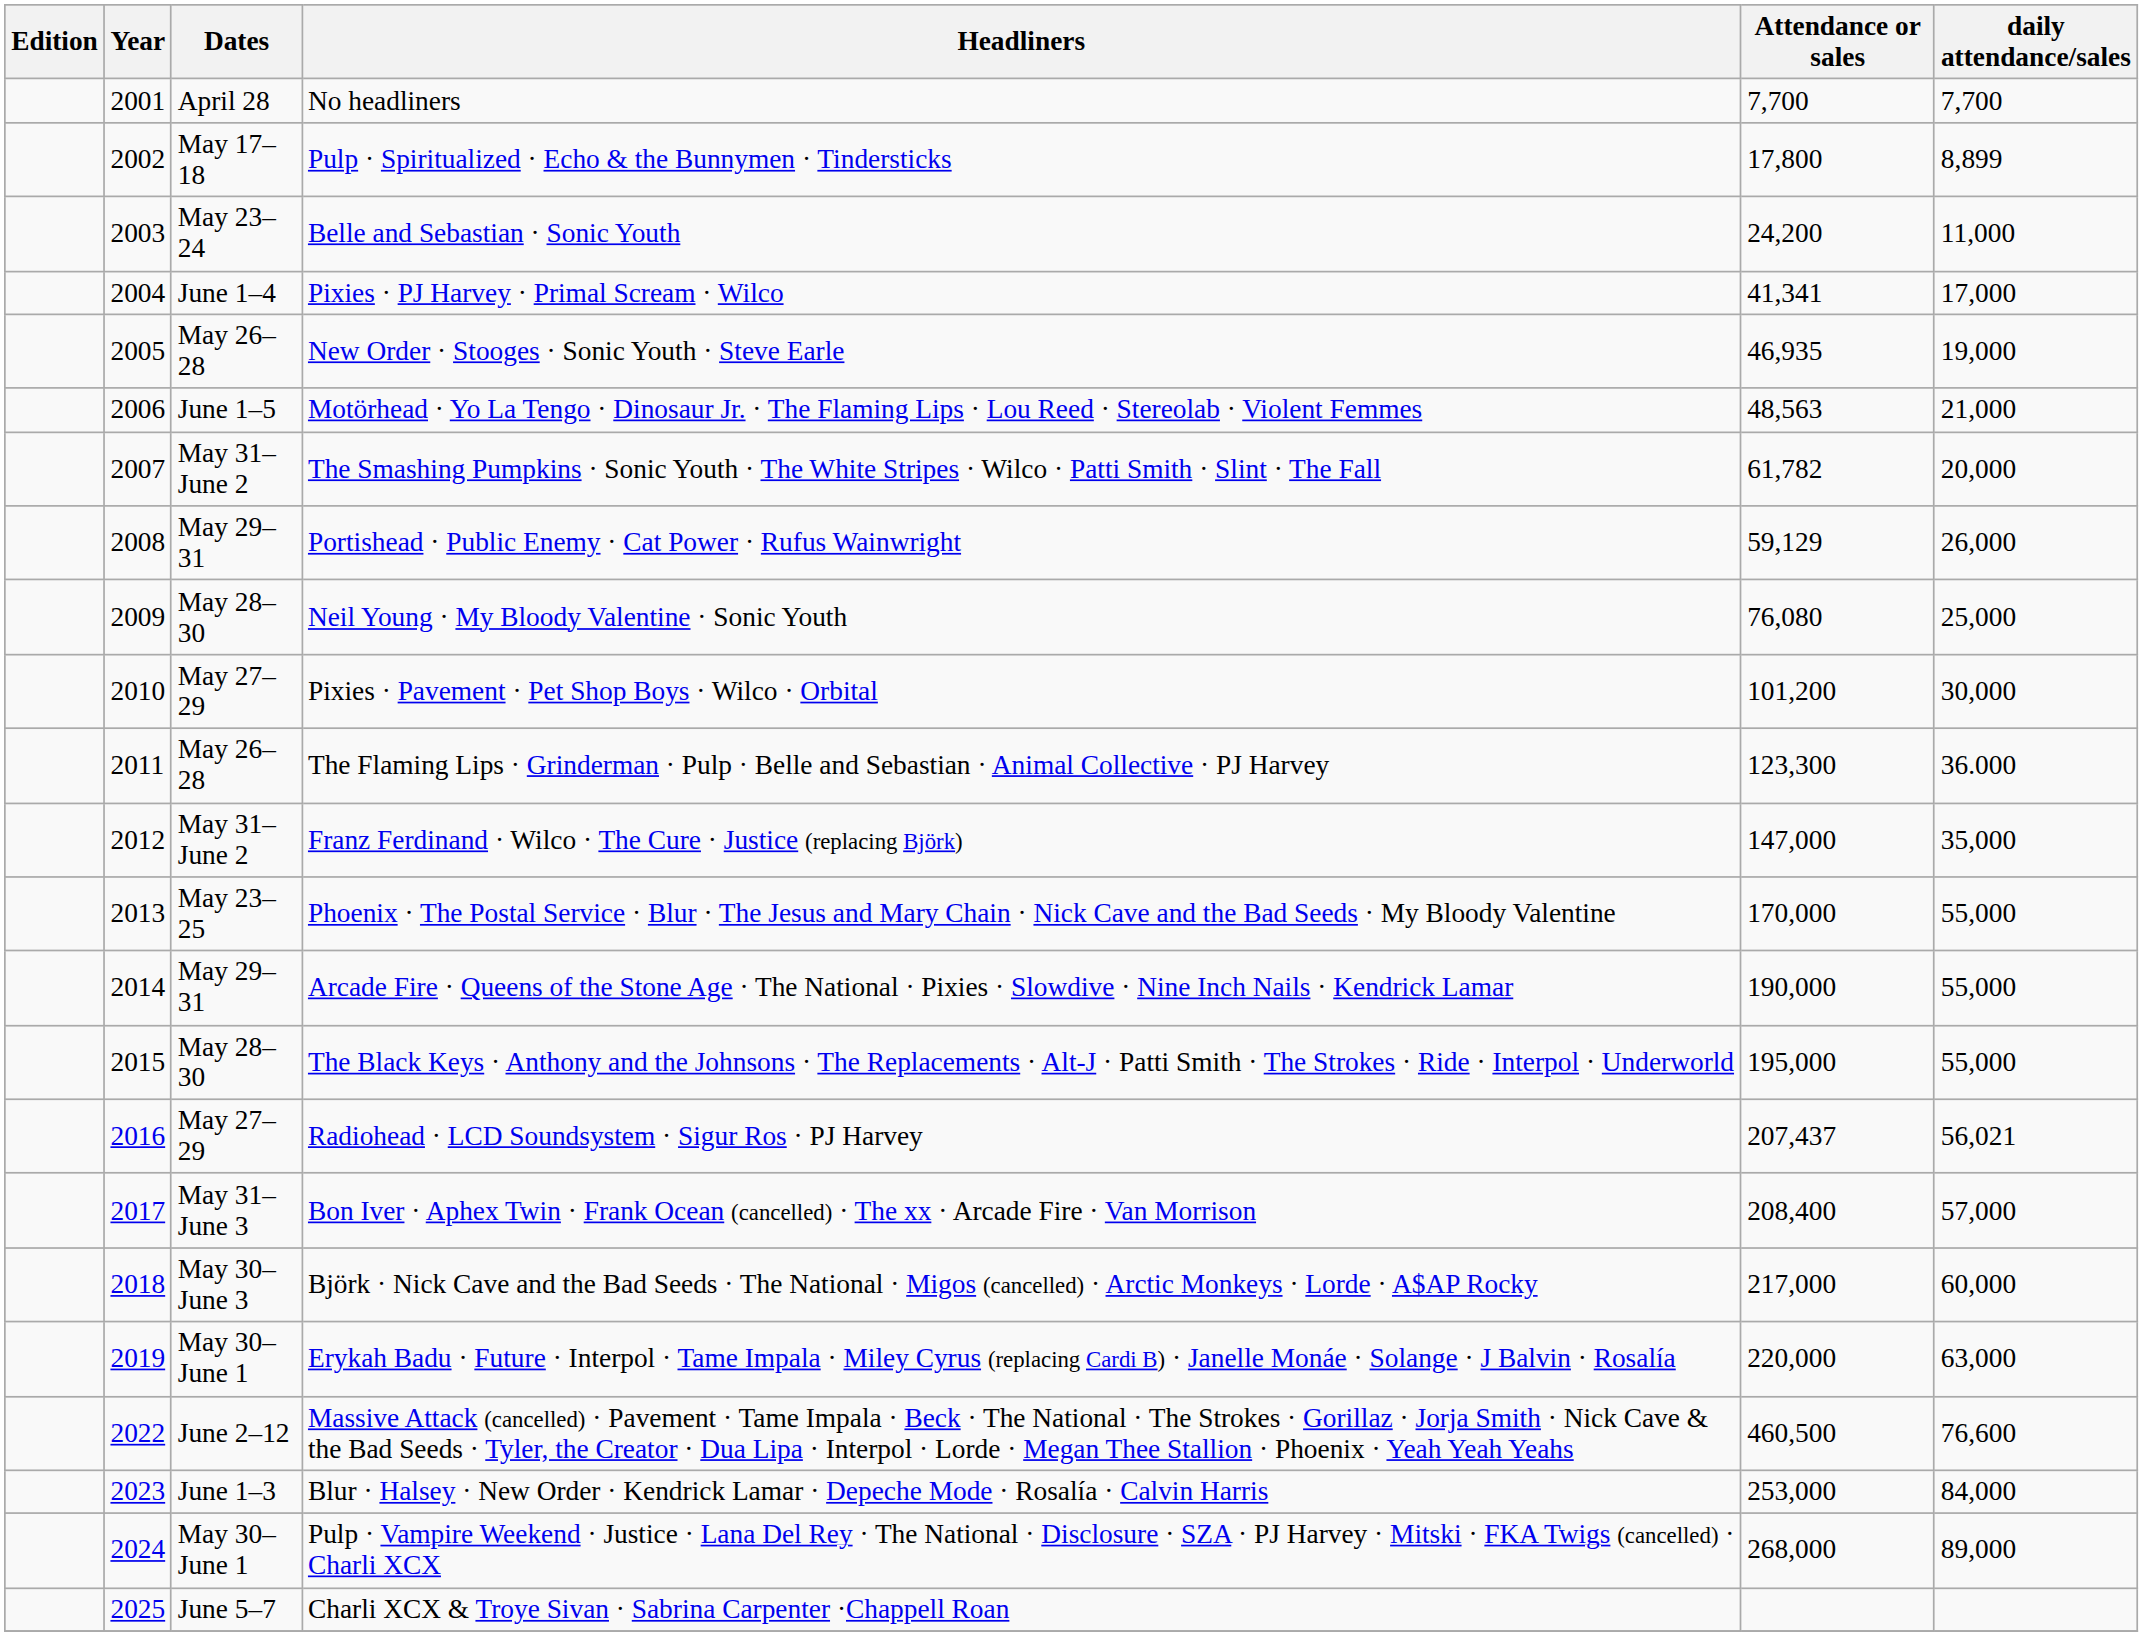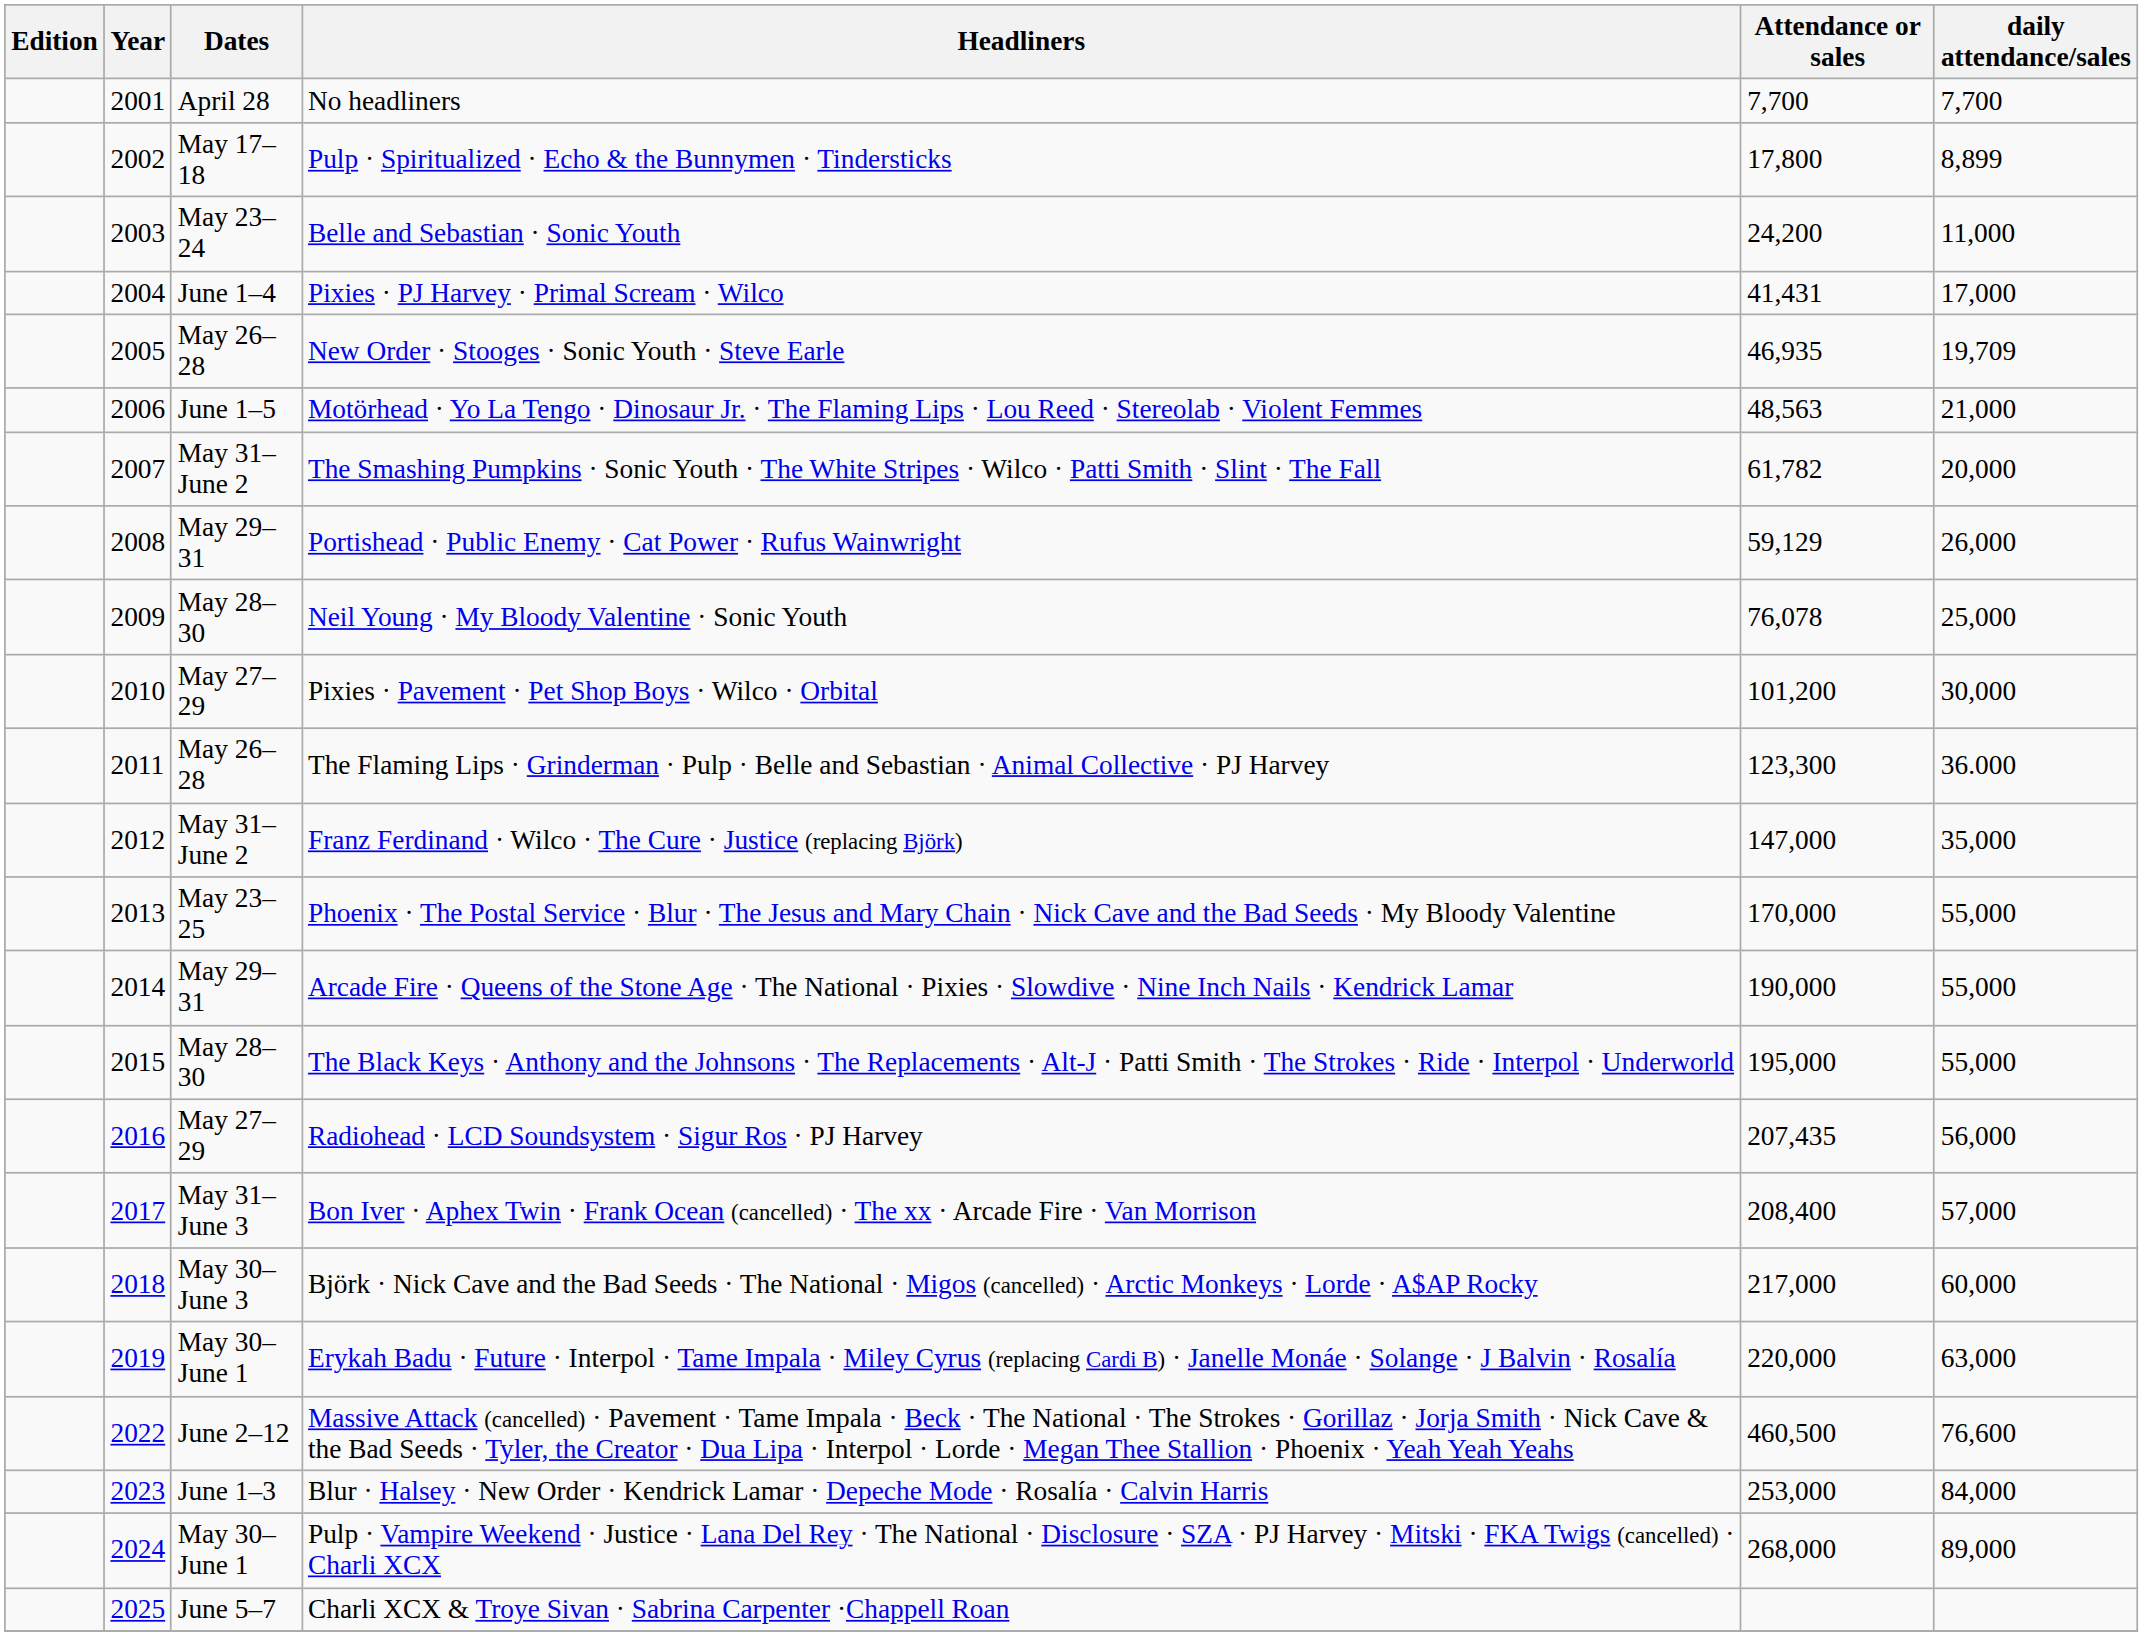Pixies · PJ Harvey · Primal Scream · Wilco | Attendance or sales: 41,341 -> 41,431
New Order · Stooges · Sonic Youth · Steve Earle | daily attendance/sales: 19,000 -> 19,709
Neil Young · My Bloody Valentine · Sonic Youth | Attendance or sales: 76,080 -> 76,078
Radiohead · LCD Soundsystem · Sigur Ros · PJ Harvey | Attendance or sales: 207,437 -> 207,435
Radiohead · LCD Soundsystem · Sigur Ros · PJ Harvey | daily attendance/sales: 56,021 -> 56,000
